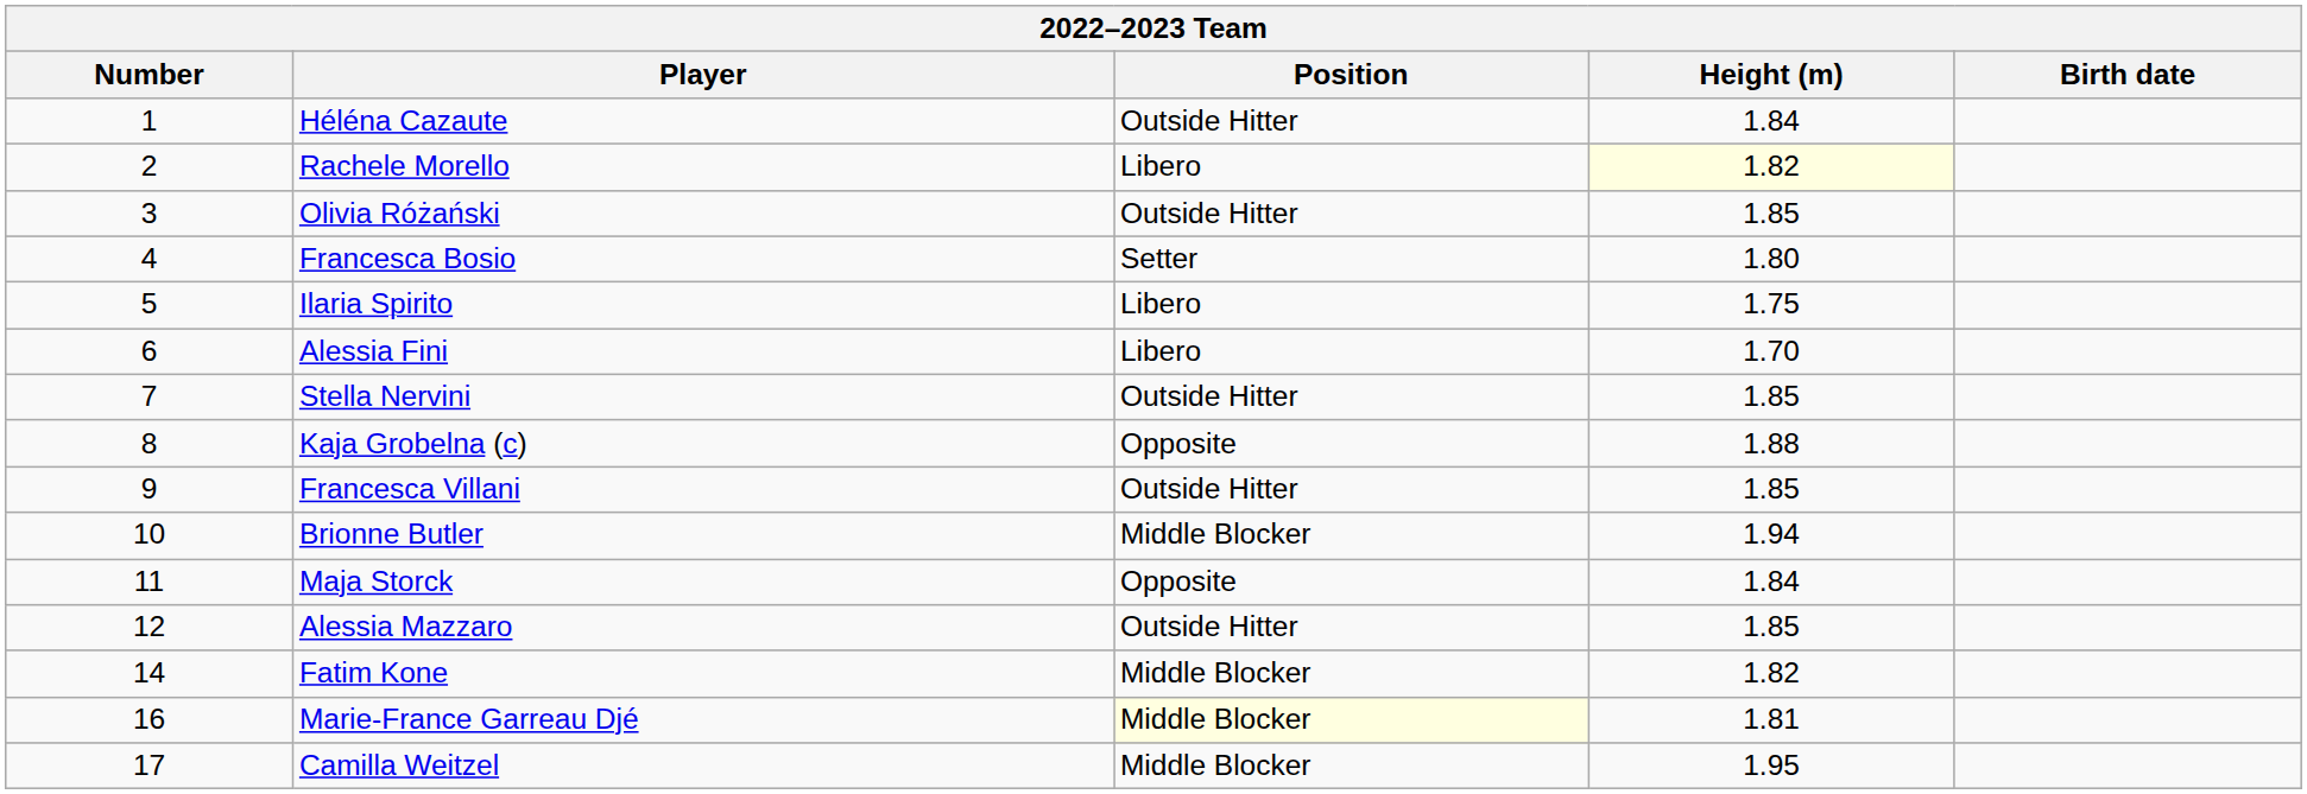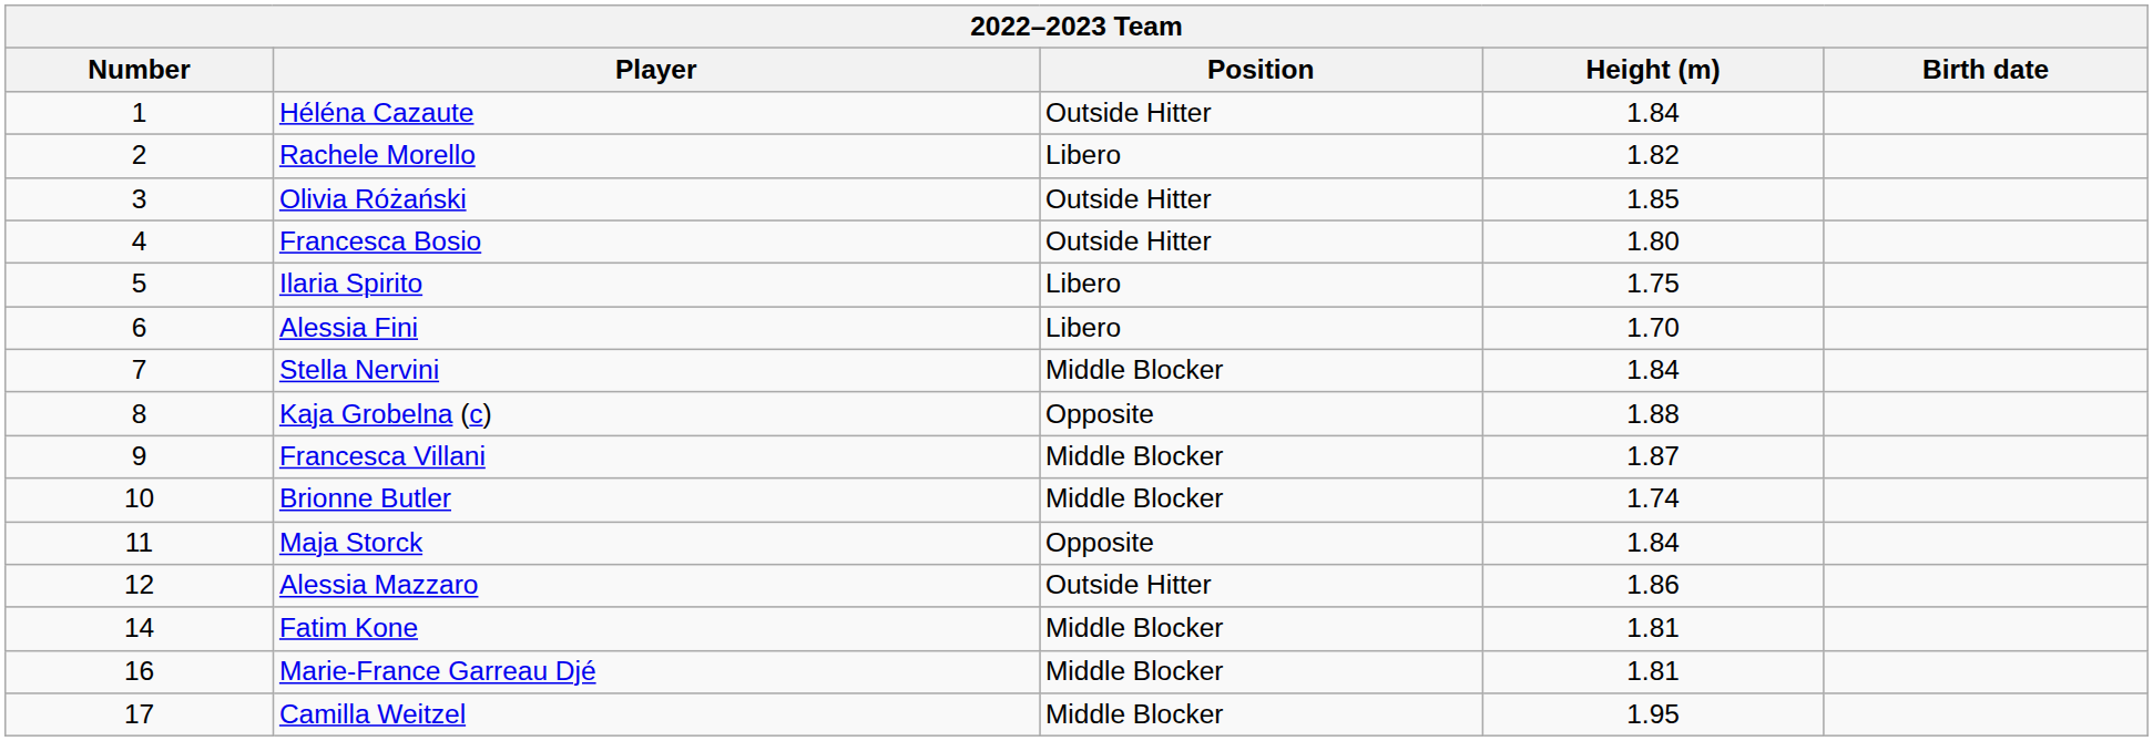Rachele Morello | Height (m): lightyellow background -> no background
Francesca Bosio | Position: Setter -> Outside Hitter
Stella Nervini | Position: Outside Hitter -> Middle Blocker
Stella Nervini | Height (m): 1.85 -> 1.84
Francesca Villani | Position: Outside Hitter -> Middle Blocker
Francesca Villani | Height (m): 1.85 -> 1.87
Brionne Butler | Height (m): 1.94 -> 1.74
Alessia Mazzaro | Height (m): 1.85 -> 1.86
Fatim Kone | Height (m): 1.82 -> 1.81
Marie-France Garreau Djé | Position: lightyellow background -> no background
